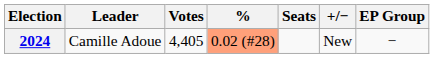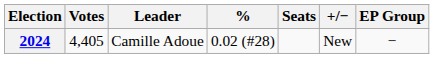columns swapped: Leader <-> Votes
2024 | %: lightsalmon background -> no background
